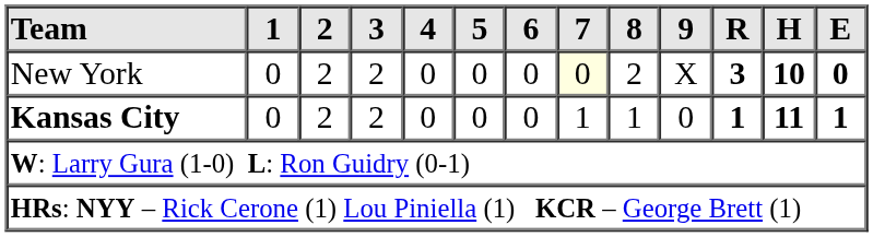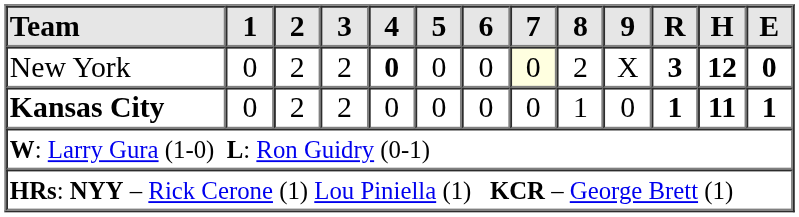New York | 4: normal -> bold
New York | H: 10 -> 12
Kansas City | 7: 1 -> 0
